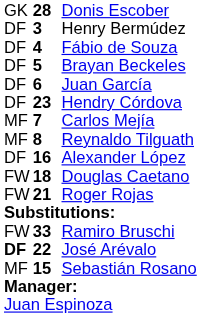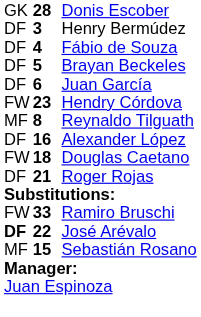Hendry Córdova | column 1: DF -> FW
- row: MF | 7 | Carlos Mejía
Roger Rojas | column 1: FW -> DF
